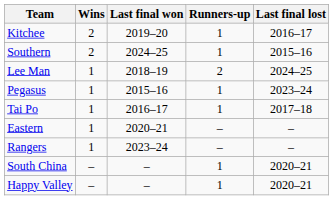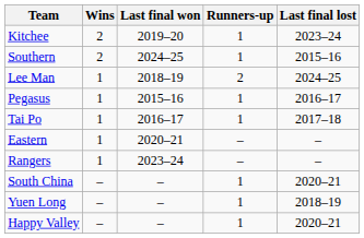Kitchee | Last final lost: 2016–17 -> 2023–24
Pegasus | Last final lost: 2023–24 -> 2016–17
+ row: Yuen Long | – | – | 1 | 2018–19
